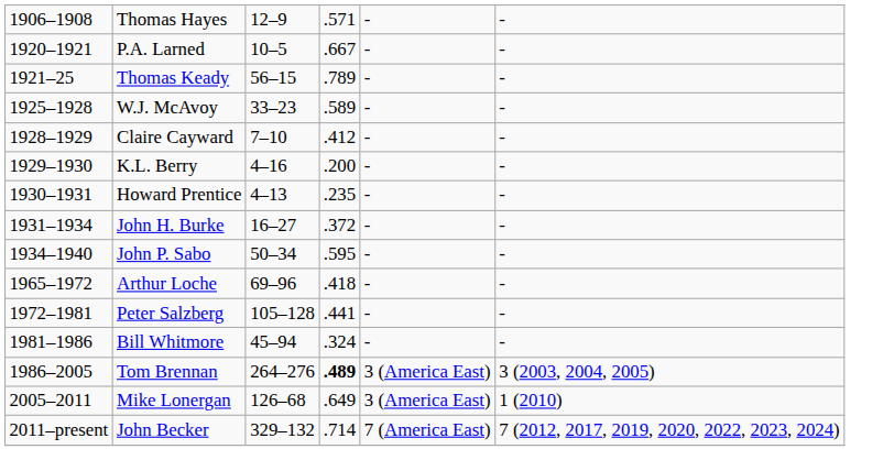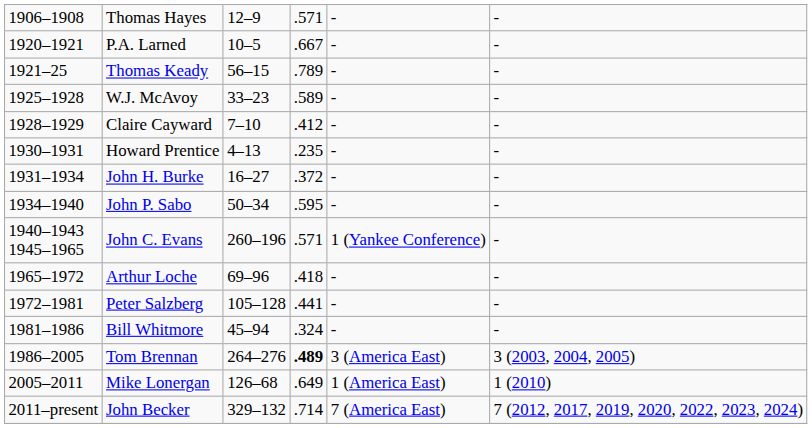- row: 1929–1930 | K.L. Berry | 4–16 | .200 | - | -
+ row: 1940–1943 1945–1965 | John C. Evans | 260–196 | .571 | 1 (Yankee Conference) | -
Mike Lonergan | column 5: 3 (America East) -> 1 (America East)
